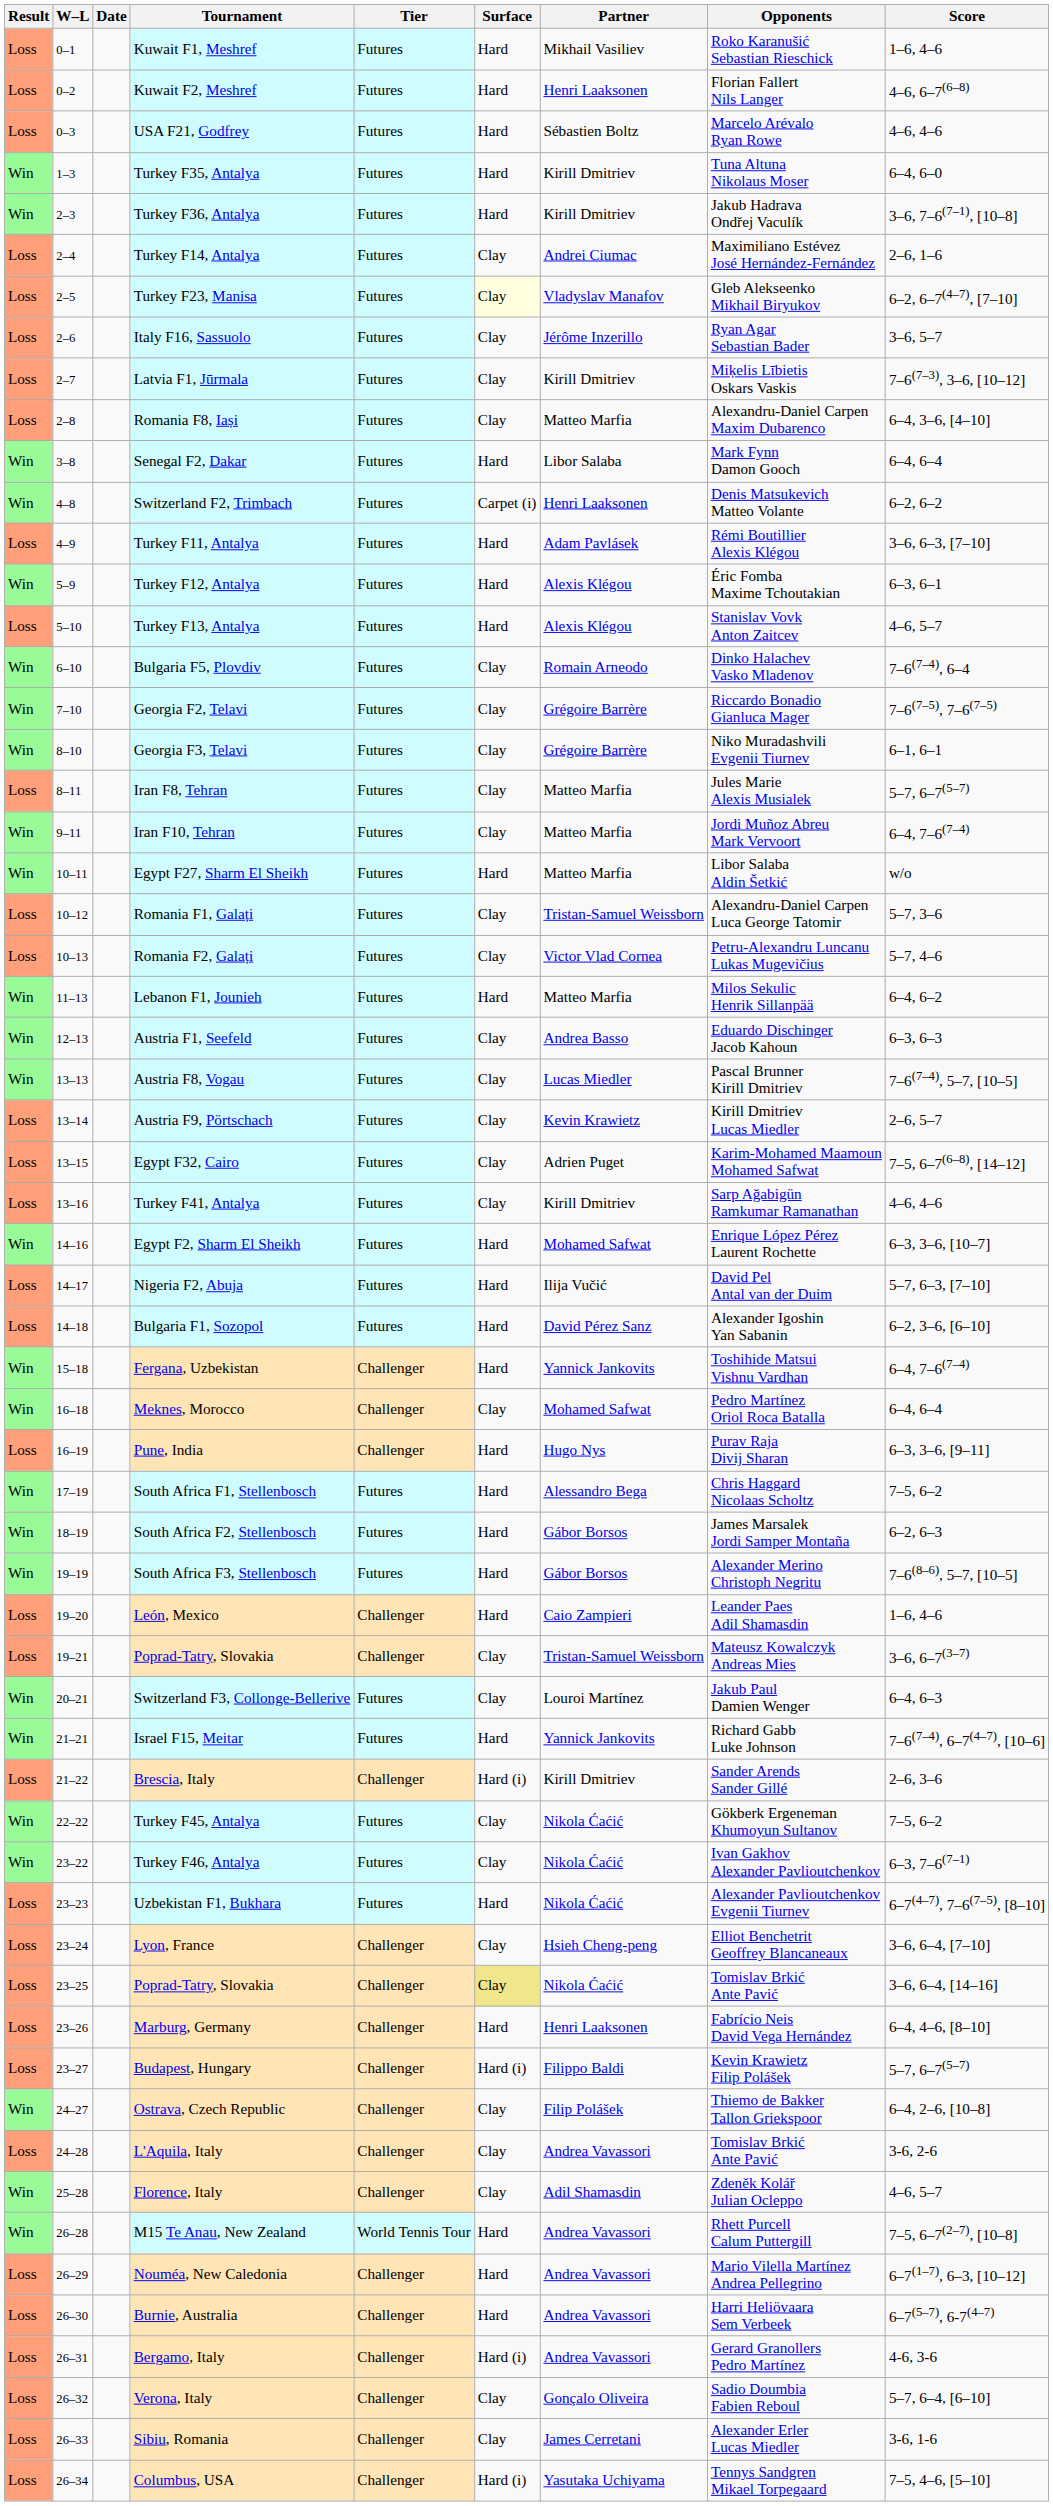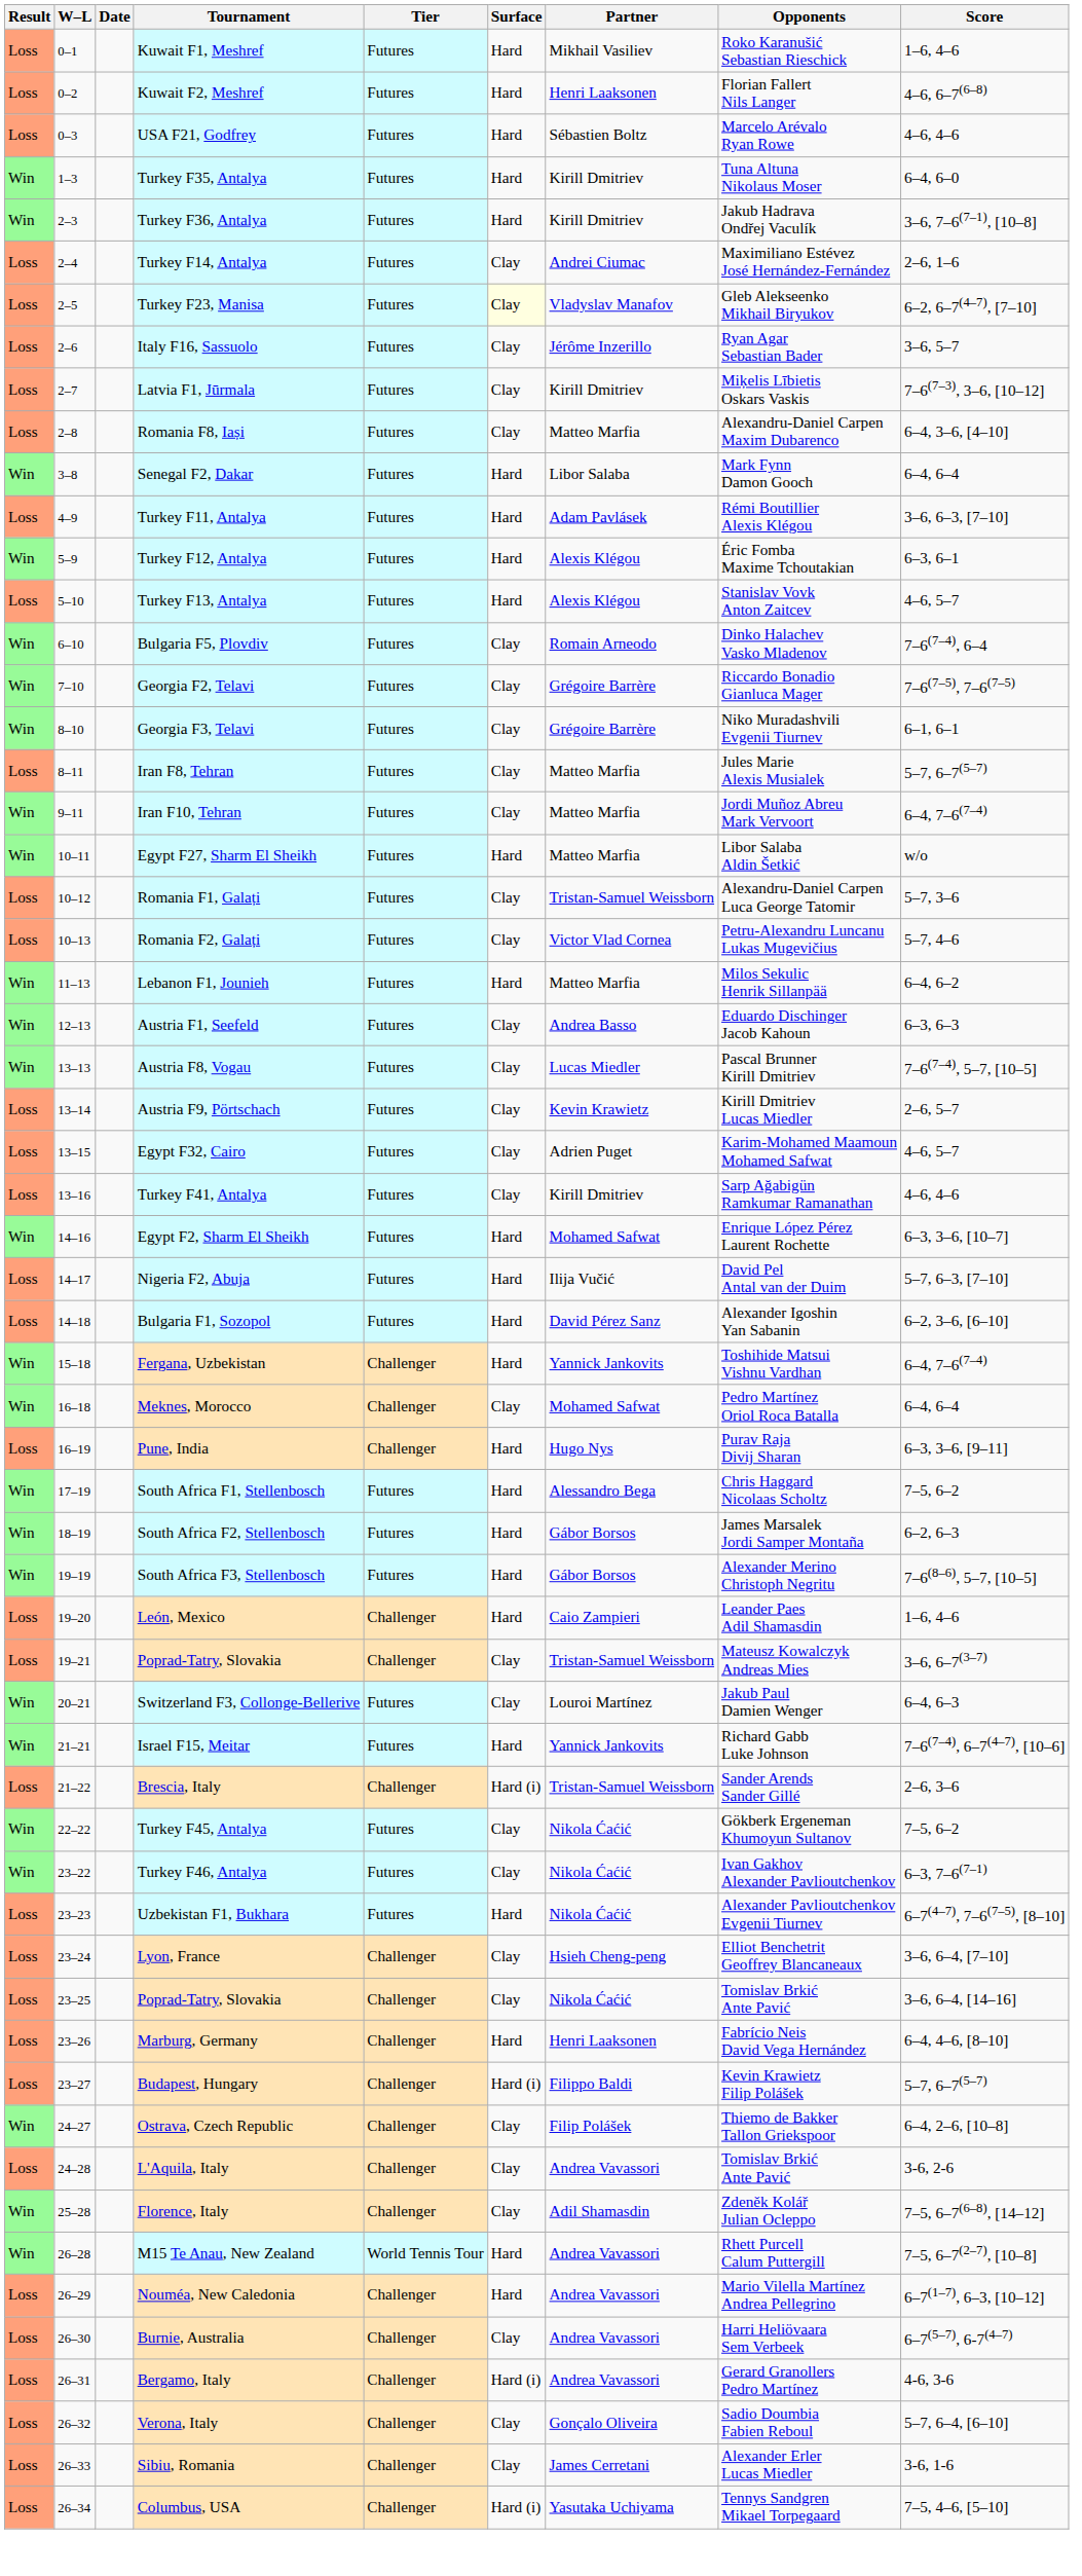- row: Win | 4–8 | Switzerland F2, Trimbach | Futures | Carpet (i) | Henri Laaksonen | Denis Matsukevich Matteo Volante | 6–2, 6–2
Egypt F32, Cairo | Score: 7–5, 6–7(6–8), [14–12] -> 4–6, 5–7
Brescia, Italy | Partner: Kirill Dmitriev -> Tristan-Samuel Weissborn
23–25 / Poprad-Tatry, Slovakia | Surface: khaki background -> no background
Florence, Italy | Score: 4–6, 5–7 -> 7–5, 6–7(6–8), [14–12]
Burnie, Australia | Surface: Hard -> Clay
